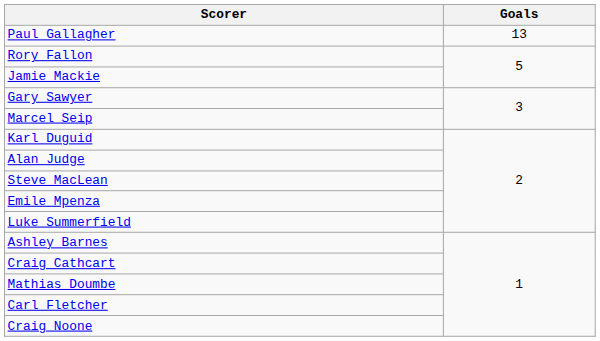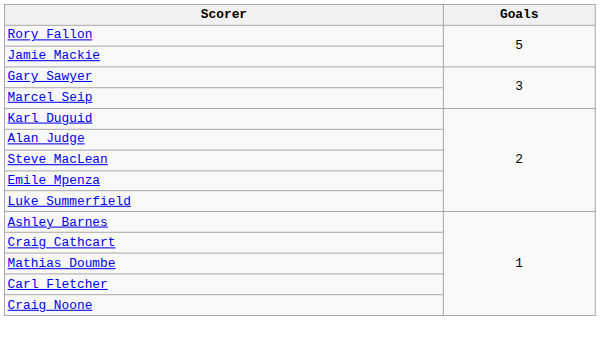- row: Paul Gallagher | 13
